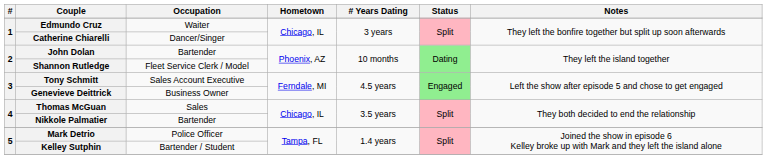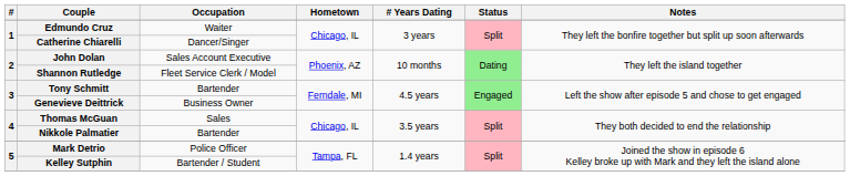John Dolan | Occupation: Bartender -> Sales Account Executive
Tony Schmitt | Occupation: Sales Account Executive -> Bartender
